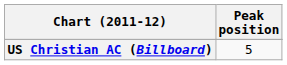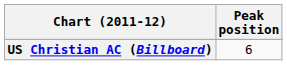US Christian AC (Billboard) | Peak position: 5 -> 6
